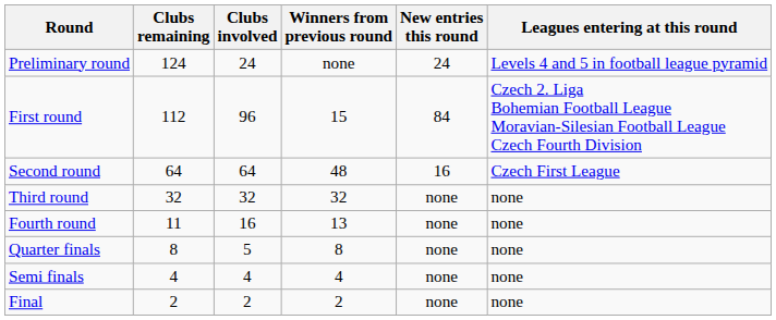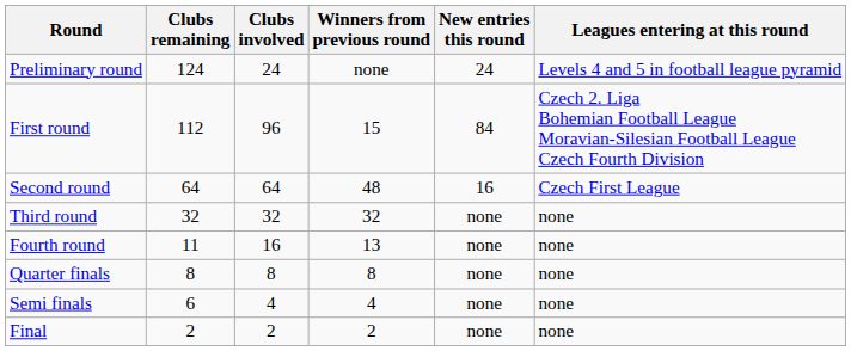Quarter finals | Clubs involved: 5 -> 8
Semi finals | Clubs remaining: 4 -> 6
